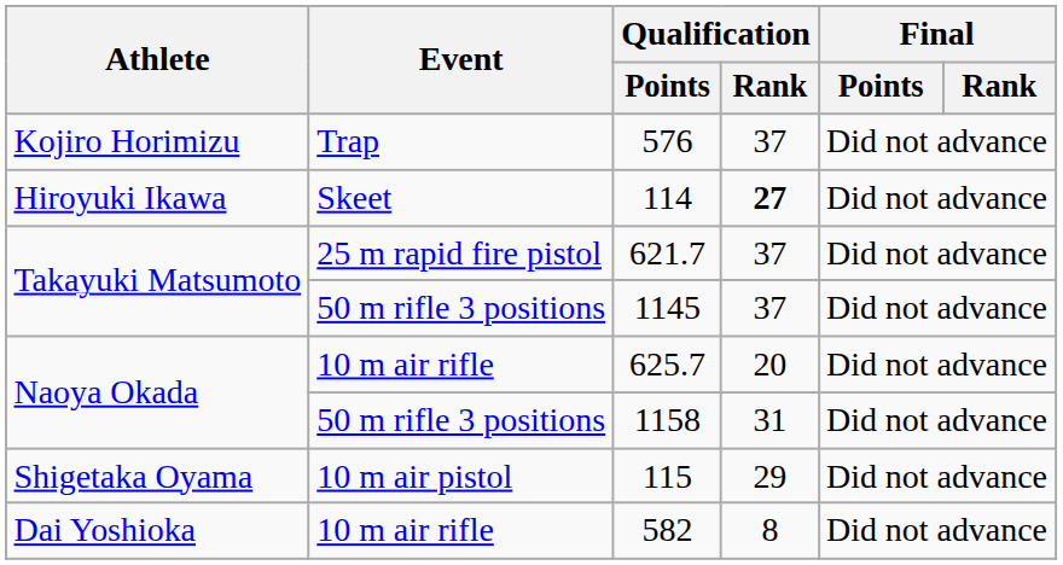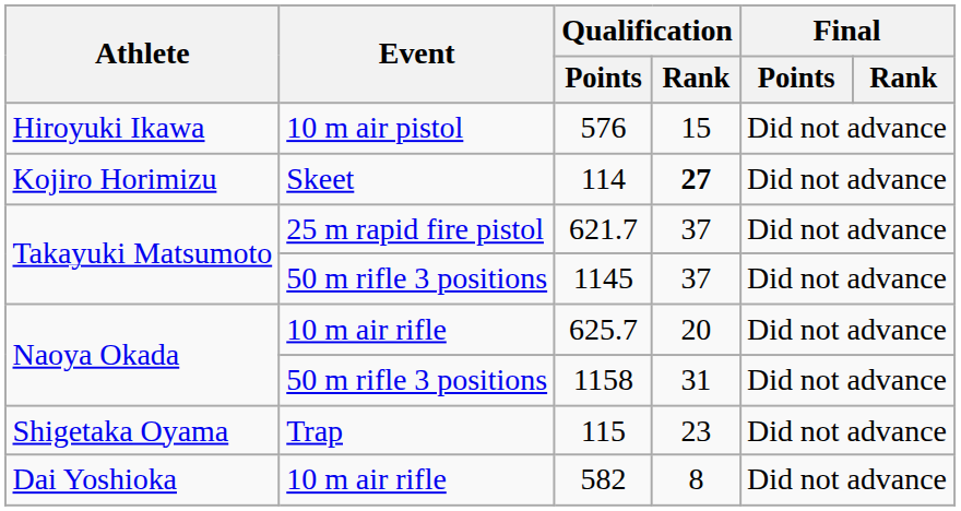576 | Athlete: Kojiro Horimizu -> Hiroyuki Ikawa
576 | Event: Trap -> 10 m air pistol
576 | Qualification / Rank: 37 -> 15
114 | Athlete: Hiroyuki Ikawa -> Kojiro Horimizu
115 | Event: 10 m air pistol -> Trap
115 | Qualification / Rank: 29 -> 23
